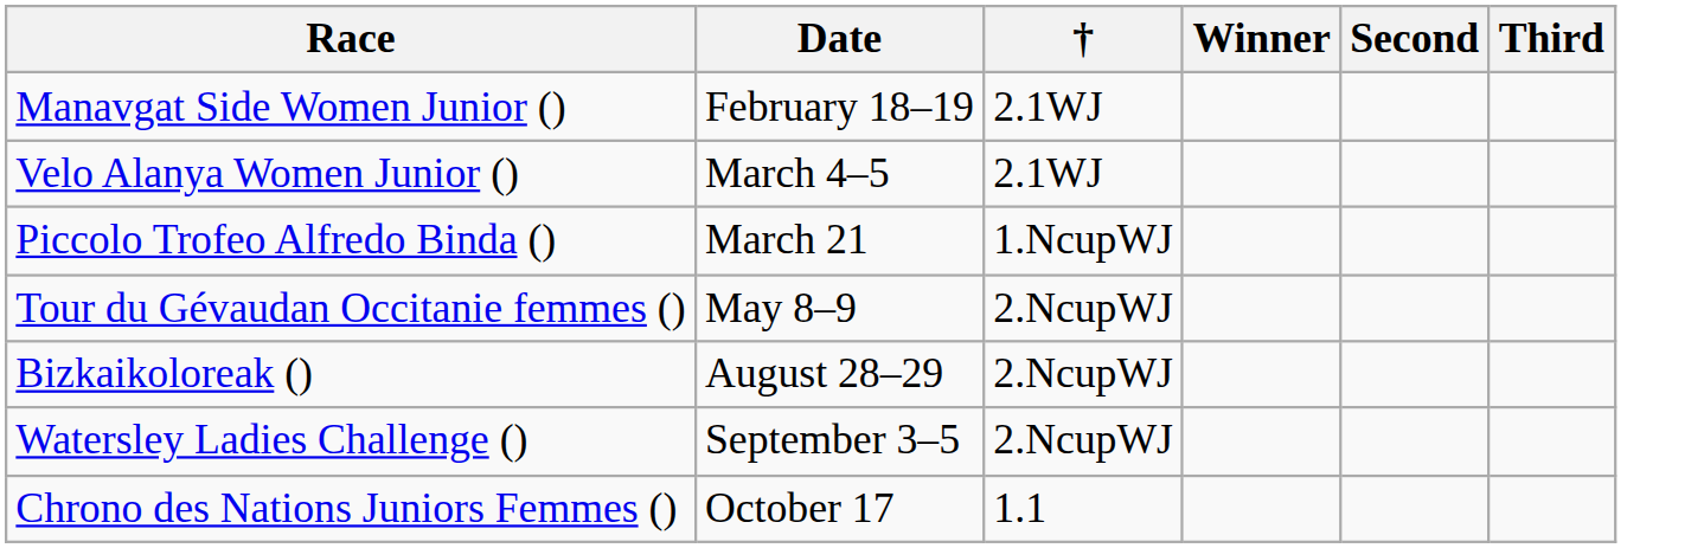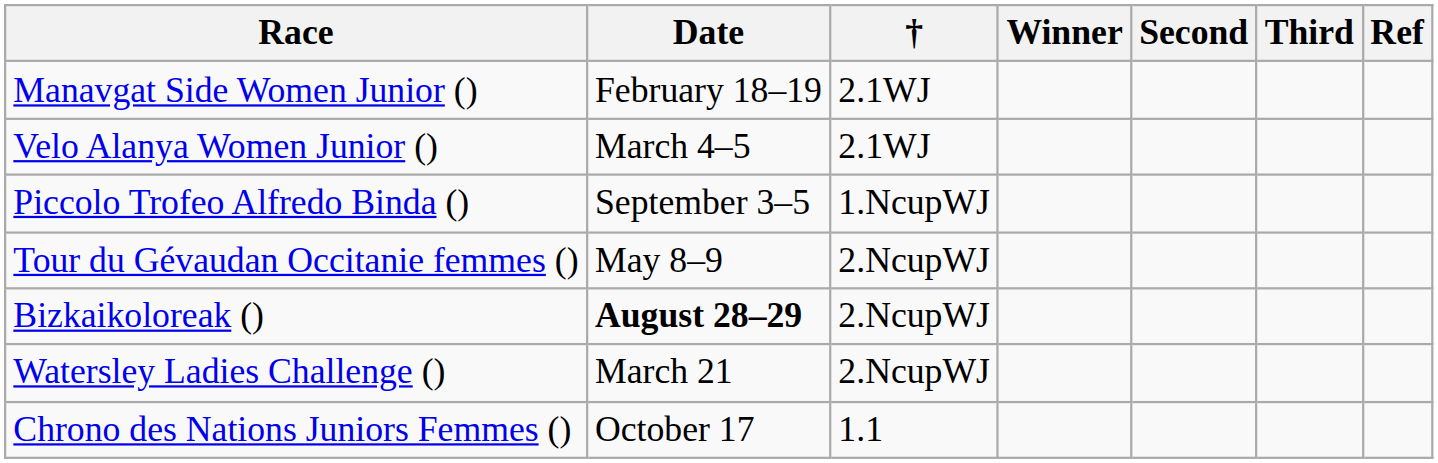+ column: Ref
Piccolo Trofeo Alfredo Binda () | Date: March 21 -> September 3–5
Bizkaikoloreak () | Date: normal -> bold
Watersley Ladies Challenge () | Date: September 3–5 -> March 21
